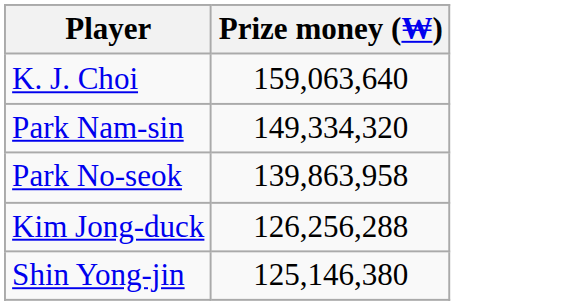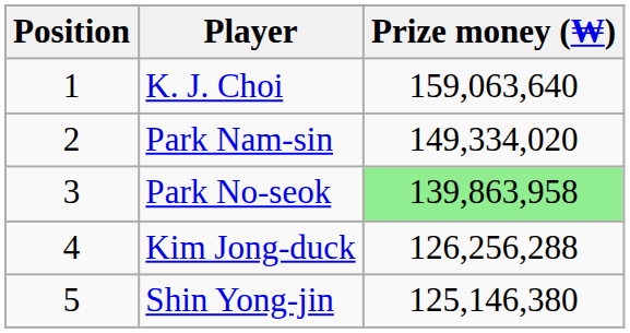+ column: Position | 1 | 2 | 3 | 4 | 5
Park Nam-sin | Prize money (₩): 149,334,320 -> 149,334,020
Park No-seok | Prize money (₩): no background -> lightgreen background
